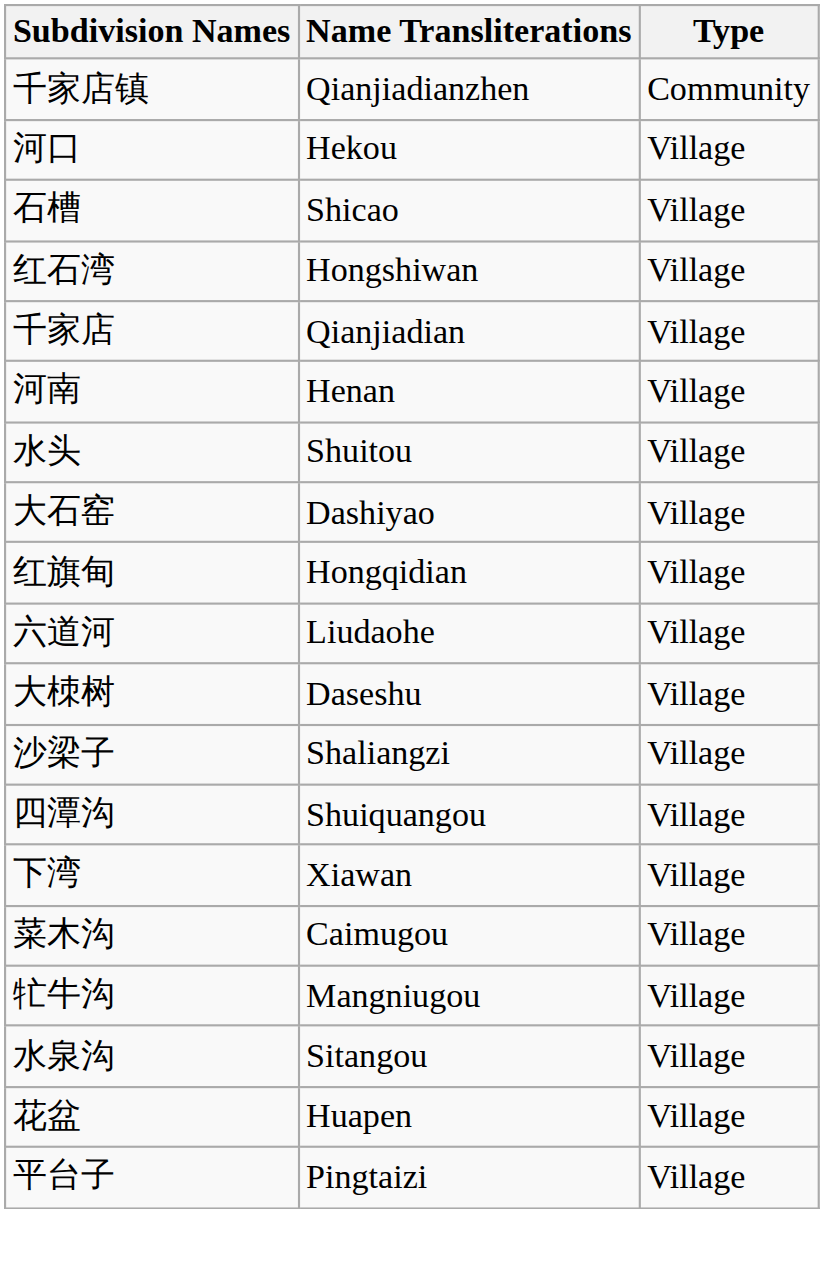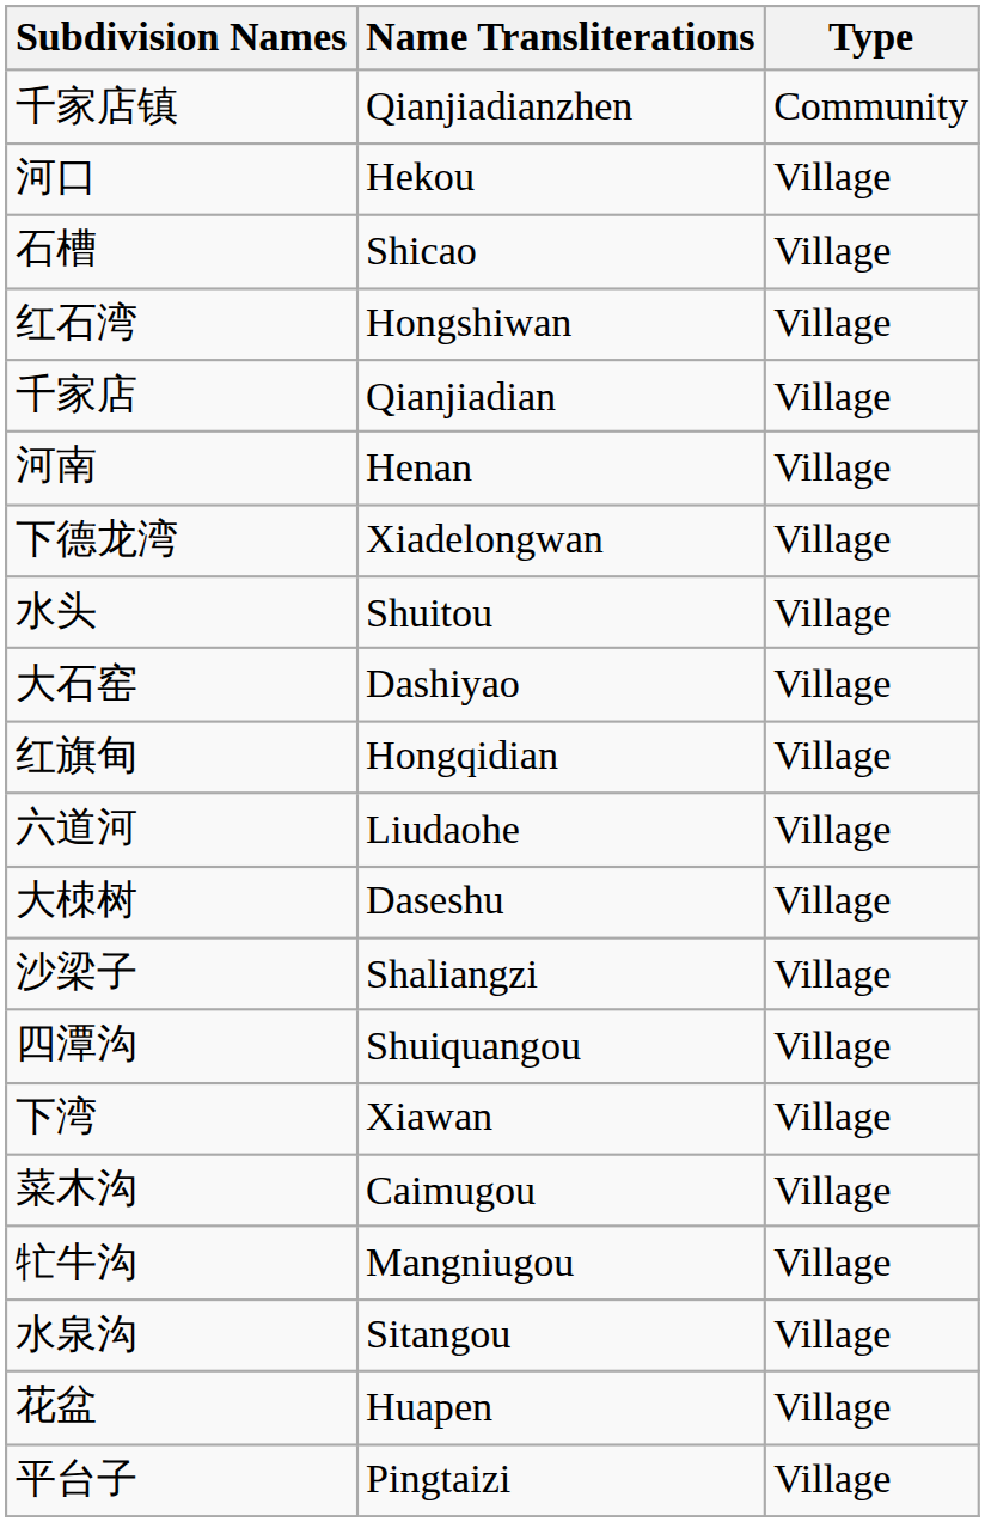+ row: 下德龙湾 | Xiadelongwan | Village
